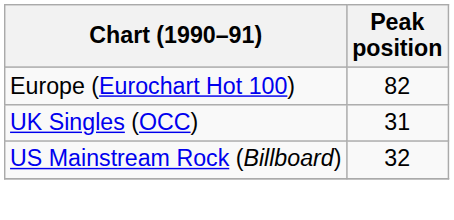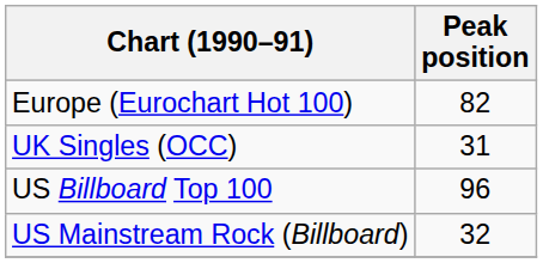+ row: US Billboard Top 100 | 96
